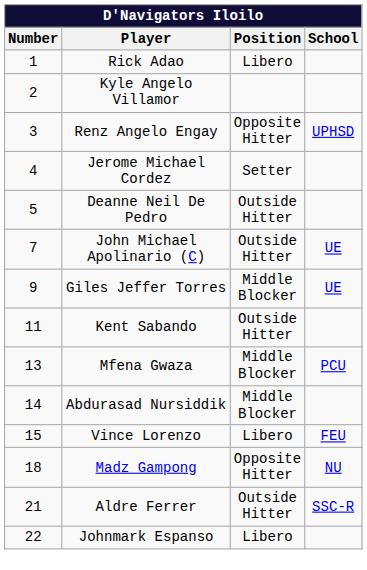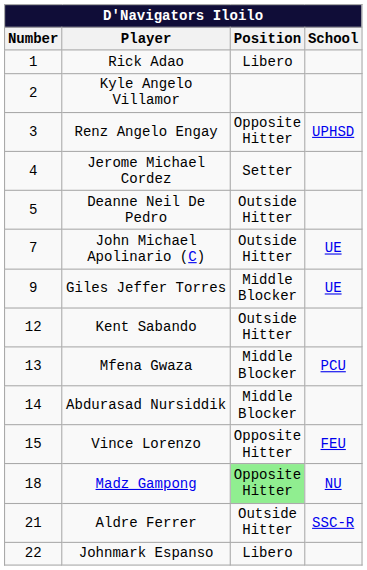Kent Sabando | Number: 11 -> 12
Vince Lorenzo | Position: Libero -> Opposite Hitter
Madz Gampong | Position: no background -> lightgreen background
